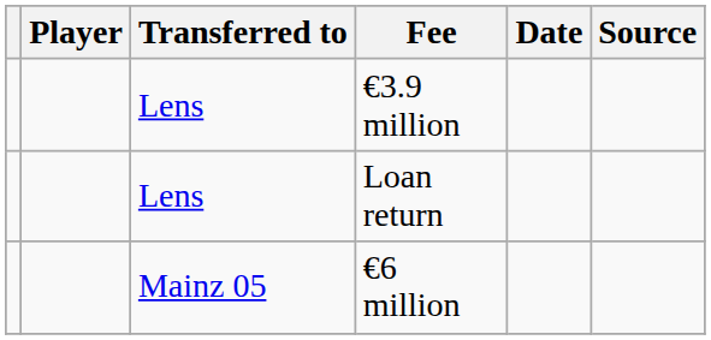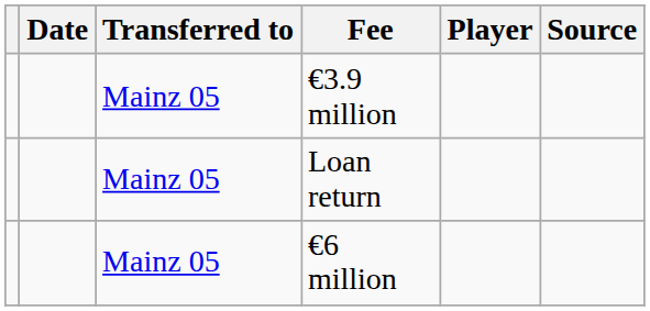columns swapped: Player <-> Date
€3.9 million | Transferred to: Lens -> Mainz 05
Loan return | Transferred to: Lens -> Mainz 05
